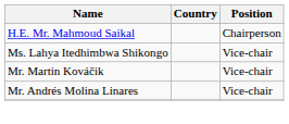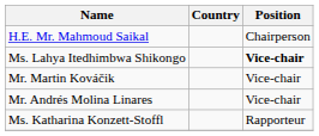Ms. Lahya Itedhimbwa Shikongo | Position: normal -> bold
+ row: Ms. Katharina Konzett-Stoffl | Rapporteur
